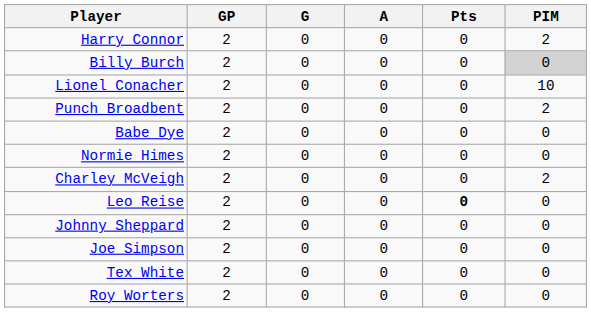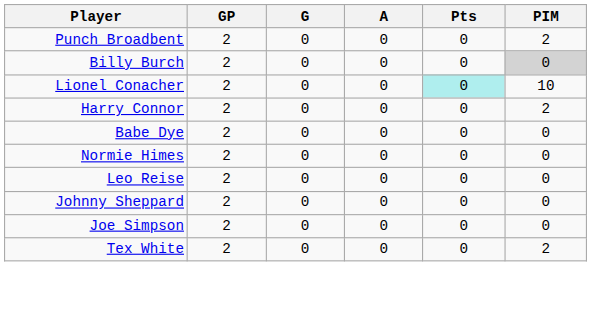rows swapped: Punch Broadbent <-> Harry Connor
Lionel Conacher | Pts: no background -> paleturquoise background
- row: Charley McVeigh | 2 | 0 | 0 | 0 | 2
Leo Reise | Pts: bold -> normal
Tex White | PIM: 0 -> 2
- row: Roy Worters | 2 | 0 | 0 | 0 | 0
